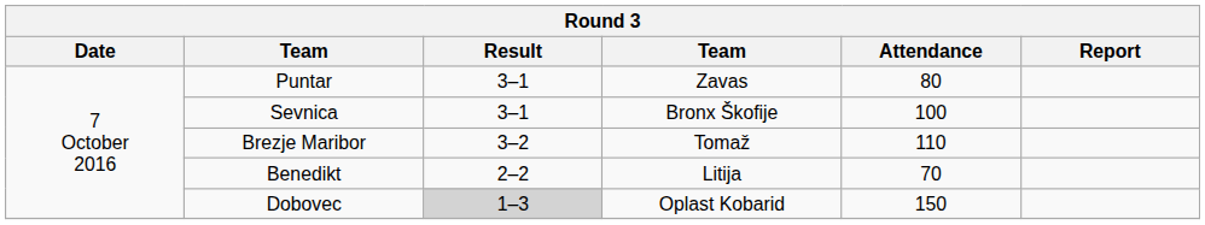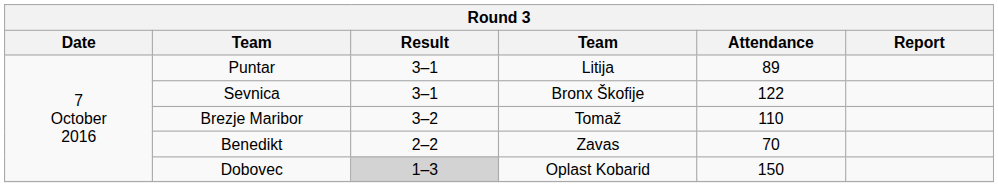Puntar | column 4: Zavas -> Litija
Puntar | Attendance: 80 -> 89
Sevnica | Attendance: 100 -> 122
Benedikt | column 4: Litija -> Zavas
